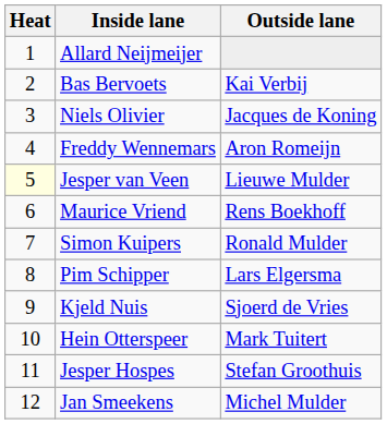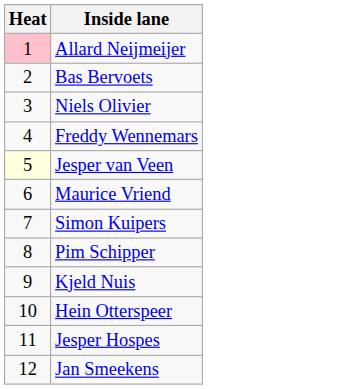- column: Outside lane | Kai Verbij | Jacques de Koning | Aron Romeijn | Lieuwe Mulder | Rens Boekhoff | Ronald Mulder | Lars Elgersma | Sjoerd de Vries | Mark Tuitert | Stefan Groothuis | Michel Mulder
Allard Neijmeijer | Heat: no background -> pink background
